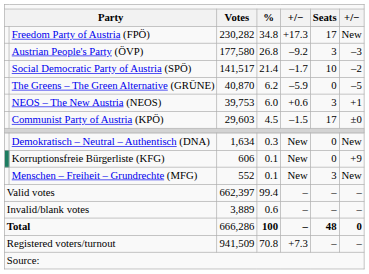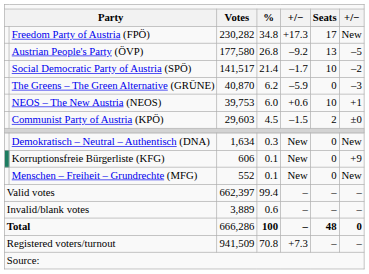Austrian People's Party (ÖVP) | column 6: 3 -> 13
Austrian People's Party (ÖVP) | column 7: –3 -> –5
The Greens – The Green Alternative (GRÜNE) | column 7: –5 -> –3
NEOS – The New Austria (NEOS) | column 6: 3 -> 10
Communist Party of Austria (KPÖ) | column 6: 17 -> 2
Menschen – Freiheit – Grundrechte (MFG) | column 6: 3 -> 0
